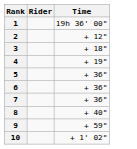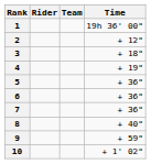+ column: Team
